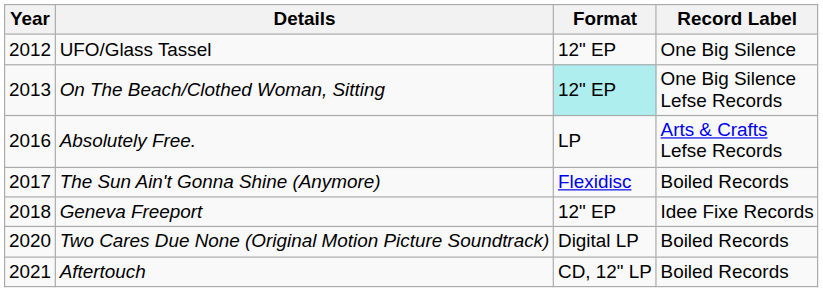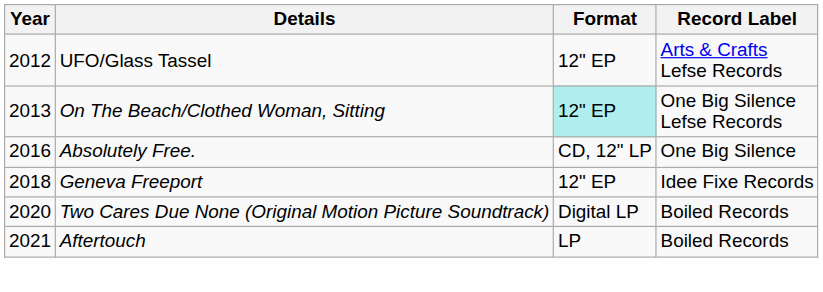UFO/Glass Tassel | Record Label: One Big Silence -> Arts & Crafts Lefse Records
Absolutely Free. | Format: LP -> CD, 12" LP
Absolutely Free. | Record Label: Arts & Crafts Lefse Records -> One Big Silence
- row: 2017 | The Sun Ain't Gonna Shine (Anymore) | Flexidisc | Boiled Records
Aftertouch | Format: CD, 12" LP -> LP
